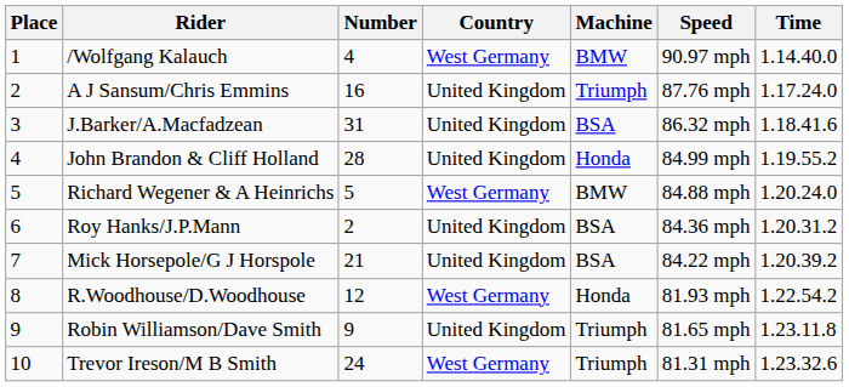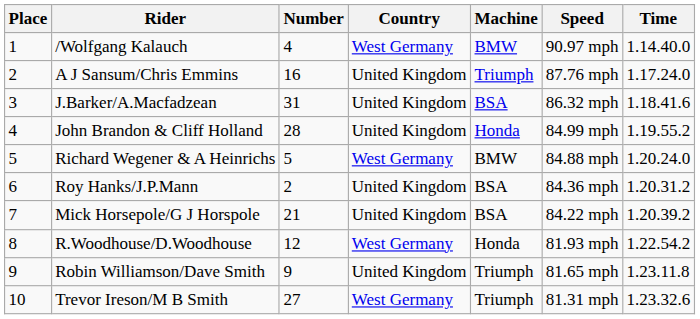Trevor Ireson/M B Smith | Number: 24 -> 27
